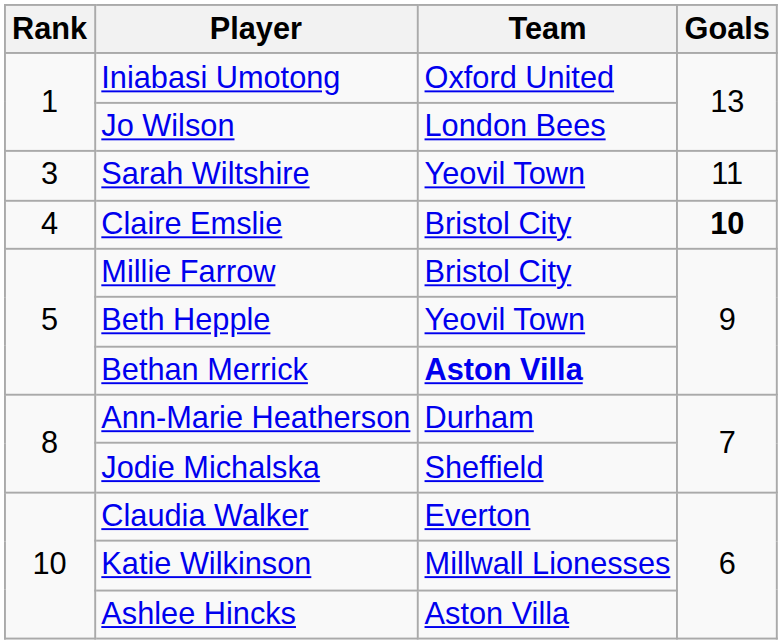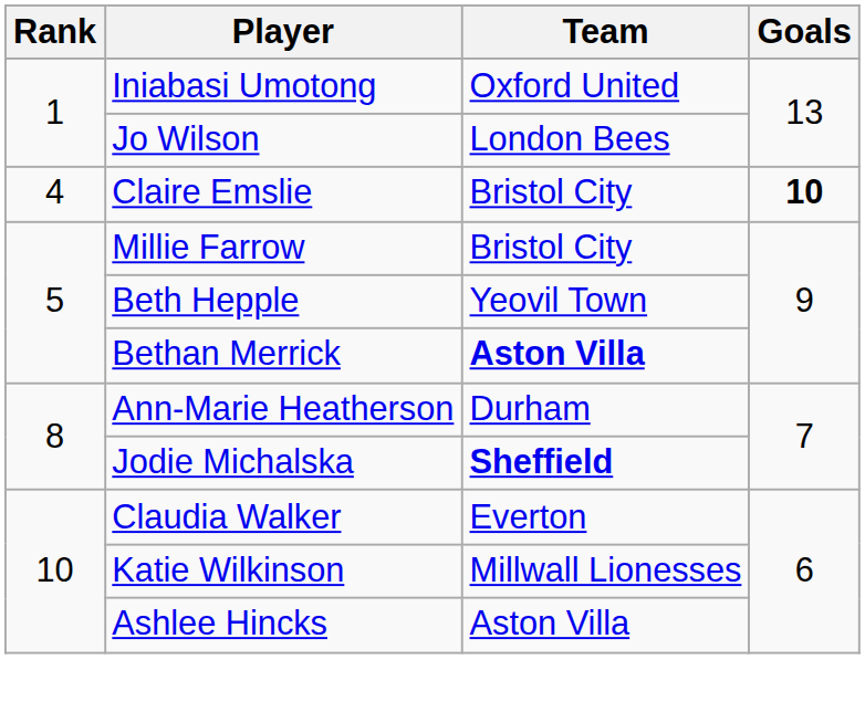- row: 3 | Sarah Wiltshire | Yeovil Town | 11
Jodie Michalska | Team: normal -> bold
